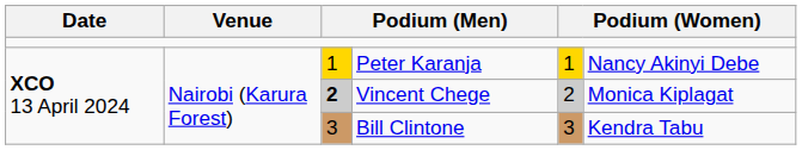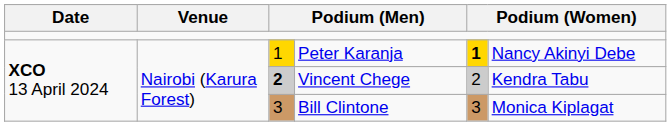Peter Karanja | column 5: normal -> bold
Vincent Chege | column 6: Monica Kiplagat -> Kendra Tabu
Bill Clintone | column 6: Kendra Tabu -> Monica Kiplagat
